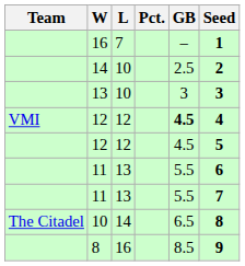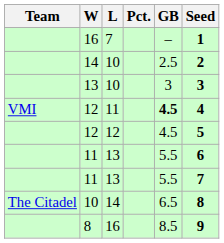VMI / 12 | L: 12 -> 11
